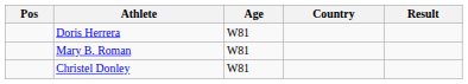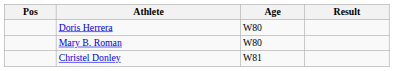- column: Country
Doris Herrera | Age: W81 -> W80
Mary B. Roman | Age: W81 -> W80
